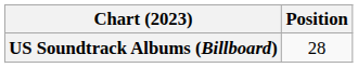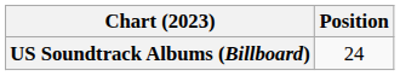US Soundtrack Albums (Billboard) | Position: 28 -> 24
